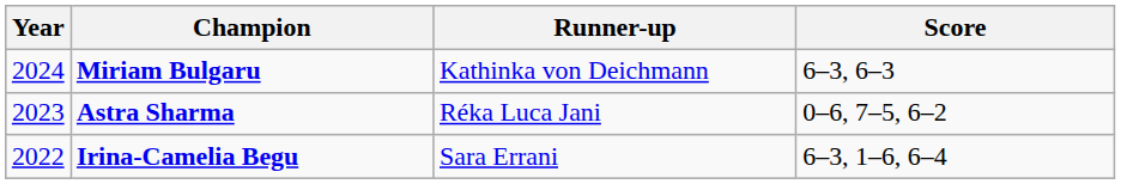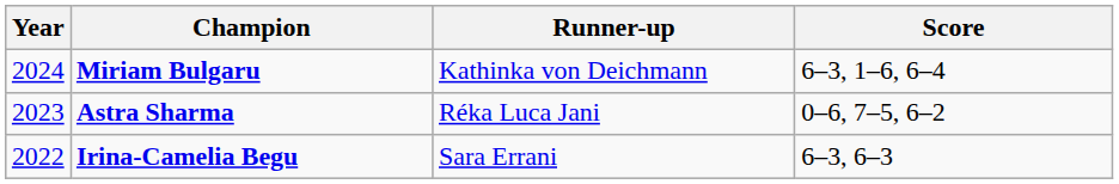Miriam Bulgaru | Score: 6–3, 6–3 -> 6–3, 1–6, 6–4
Irina-Camelia Begu | Score: 6–3, 1–6, 6–4 -> 6–3, 6–3
